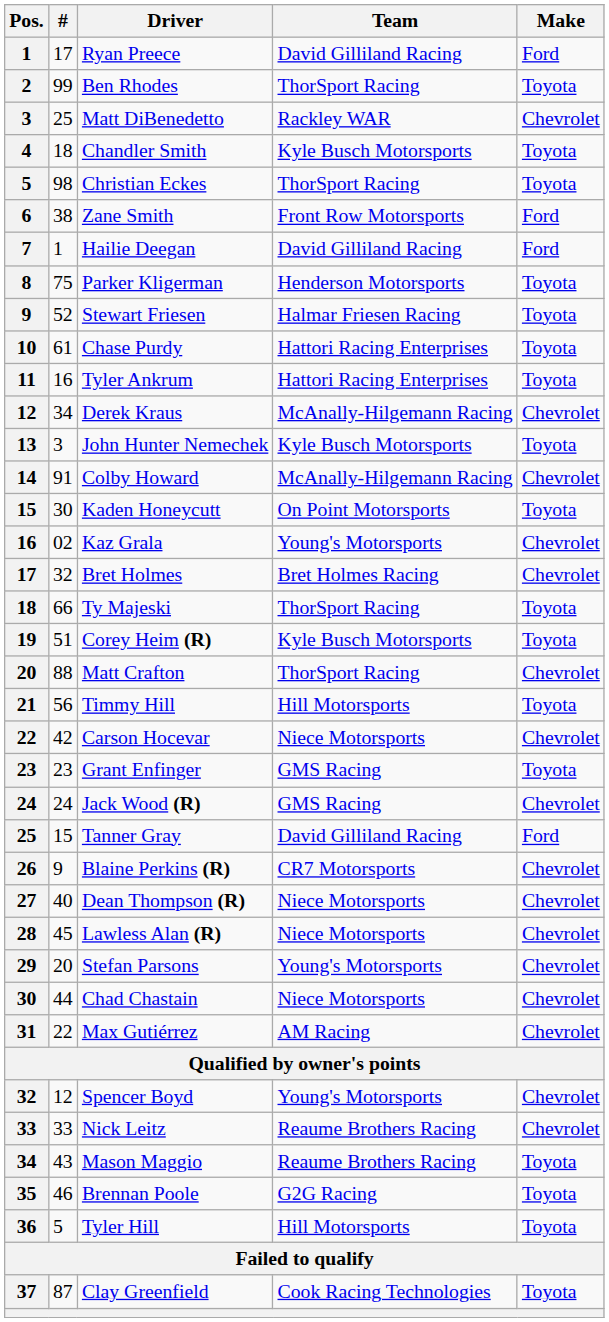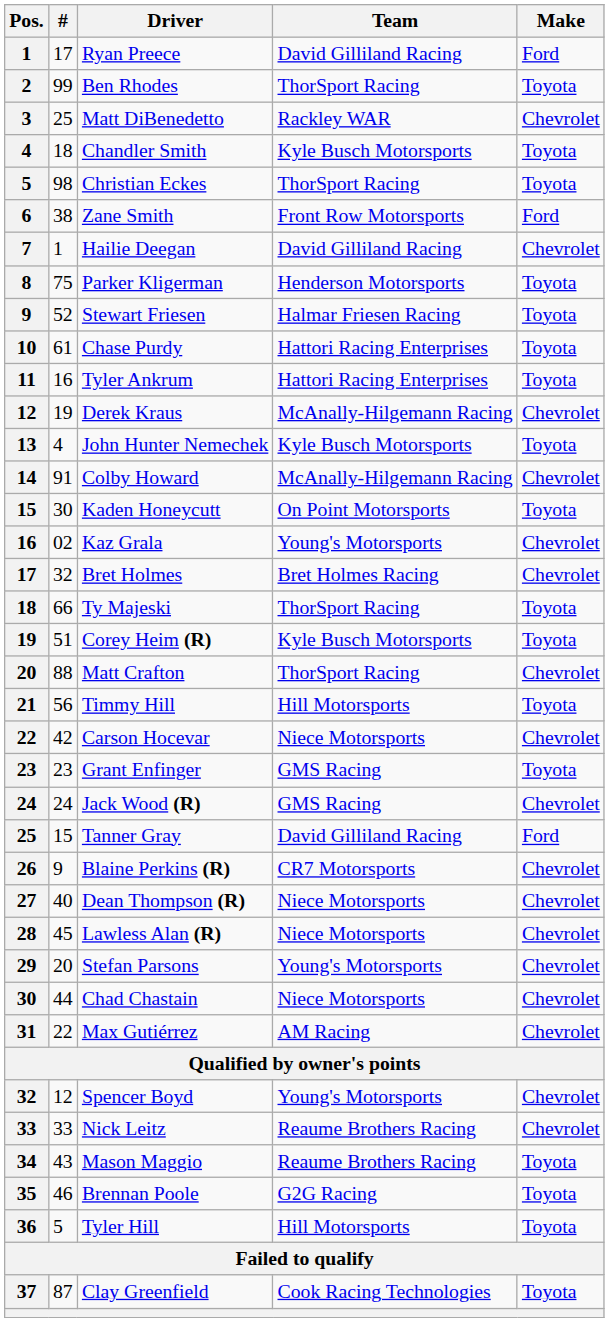Hailie Deegan | Make: Ford -> Chevrolet
Derek Kraus | #: 34 -> 19
John Hunter Nemechek | #: 3 -> 4
